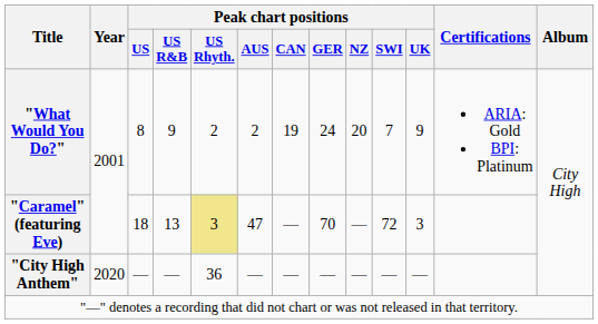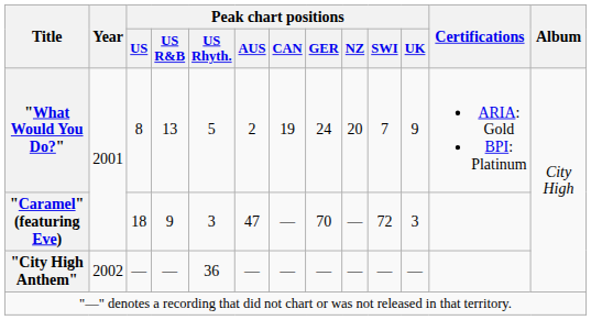"What Would You Do?" | Peak chart positions / US R&B: 9 -> 13
"What Would You Do?" | Peak chart positions / US Rhyth.: 2 -> 5
"Caramel" (featuring Eve) | Peak chart positions / US R&B: 13 -> 9
"Caramel" (featuring Eve) | Peak chart positions / US Rhyth.: khaki background -> no background
"City High Anthem" | Year: 2020 -> 2002
